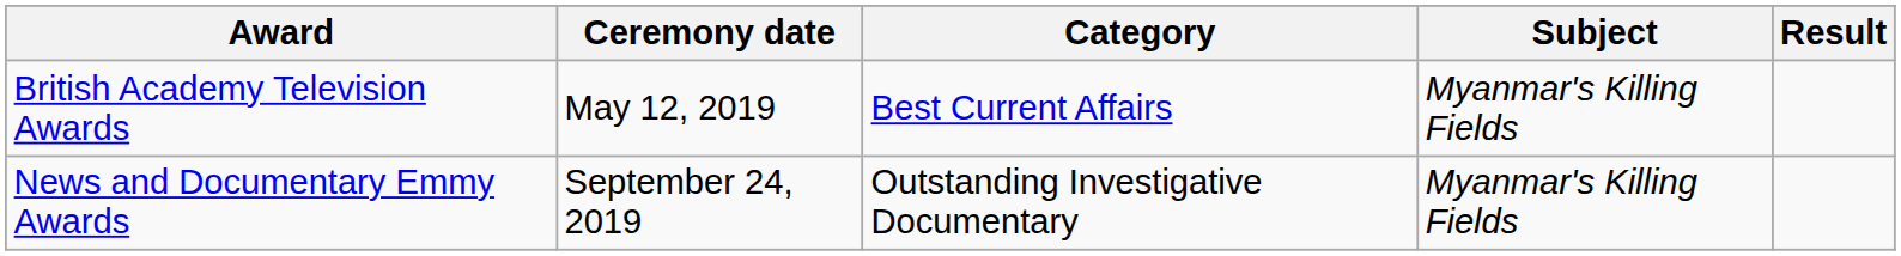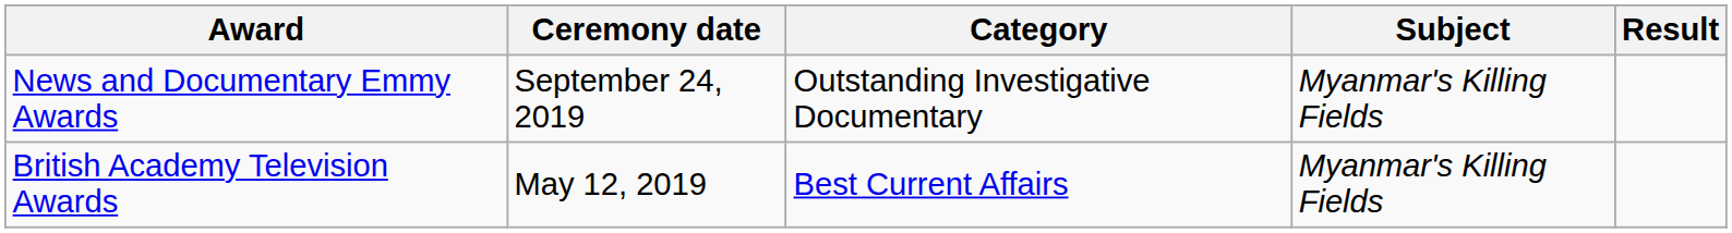rows swapped: British Academy Television Awards <-> News and Documentary Emmy Awards
